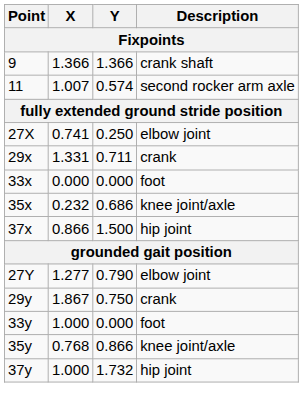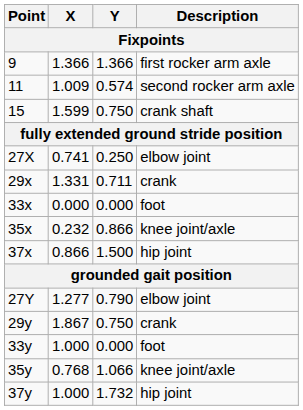9 | Description: crank shaft -> first rocker arm axle
11 | X: 1.007 -> 1.009
+ row: 15 | 1.599 | 0.750 | crank shaft
35x | Y: 0.686 -> 0.866
35y | Y: 0.866 -> 1.066
